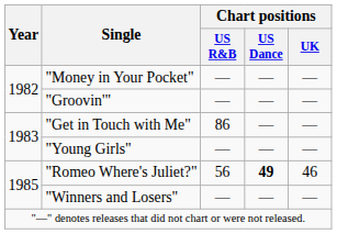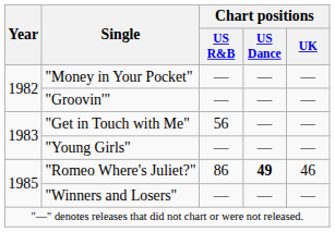"Get in Touch with Me" | Chart positions / US R&B: 86 -> 56
"Romeo Where's Juliet?" | Chart positions / US R&B: 56 -> 86
